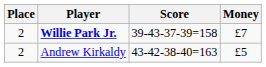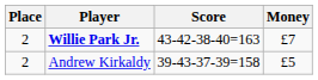Willie Park Jr. | Score: 39-43-37-39=158 -> 43-42-38-40=163
Andrew Kirkaldy | Score: 43-42-38-40=163 -> 39-43-37-39=158
